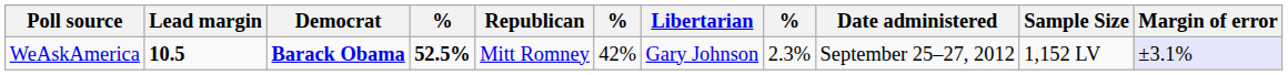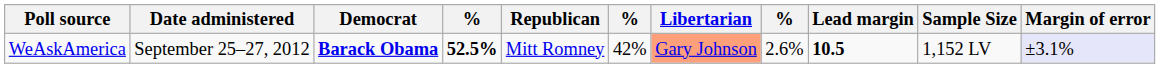columns swapped: Date administered <-> Lead margin
WeAskAmerica | Libertarian: no background -> lightsalmon background
WeAskAmerica | column 8: 2.3% -> 2.6%
